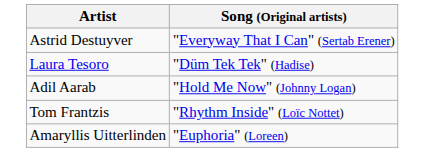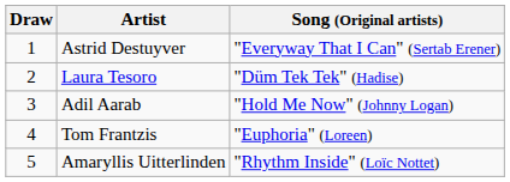+ column: Draw | 1 | 2 | 3 | 4 | 5
Tom Frantzis | Song (Original artists): "Rhythm Inside" (Loïc Nottet) -> "Euphoria" (Loreen)
Amaryllis Uitterlinden | Song (Original artists): "Euphoria" (Loreen) -> "Rhythm Inside" (Loïc Nottet)
